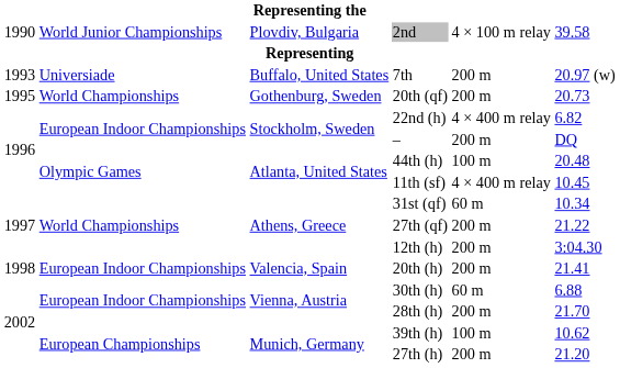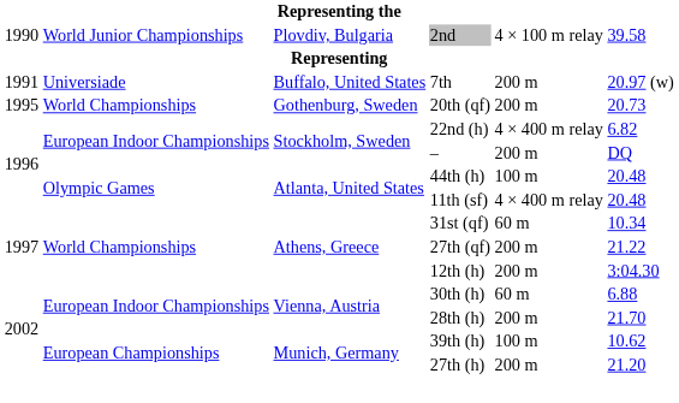7th | column 1: 1993 -> 1991
11th (sf) | column 6: 10.45 -> 20.48
- row: 1998 | European Indoor Championships | Valencia, Spain | 20th (h) | 200 m | 21.41
